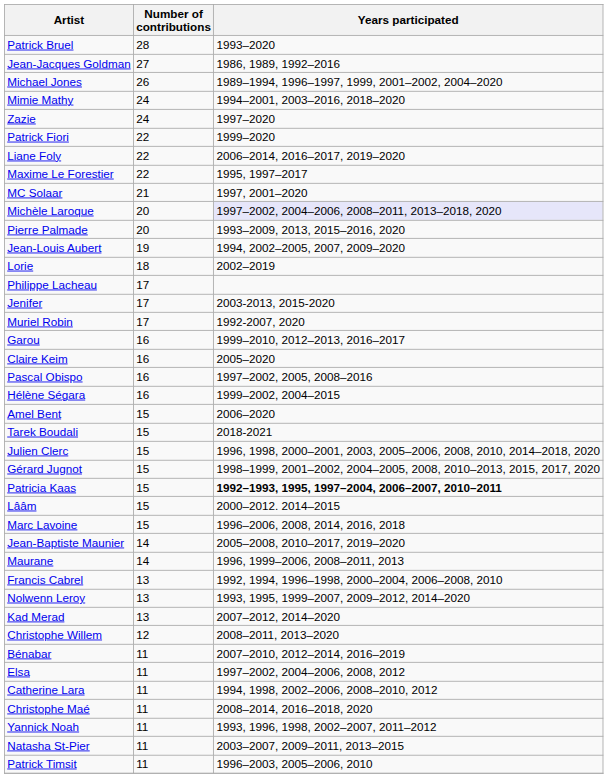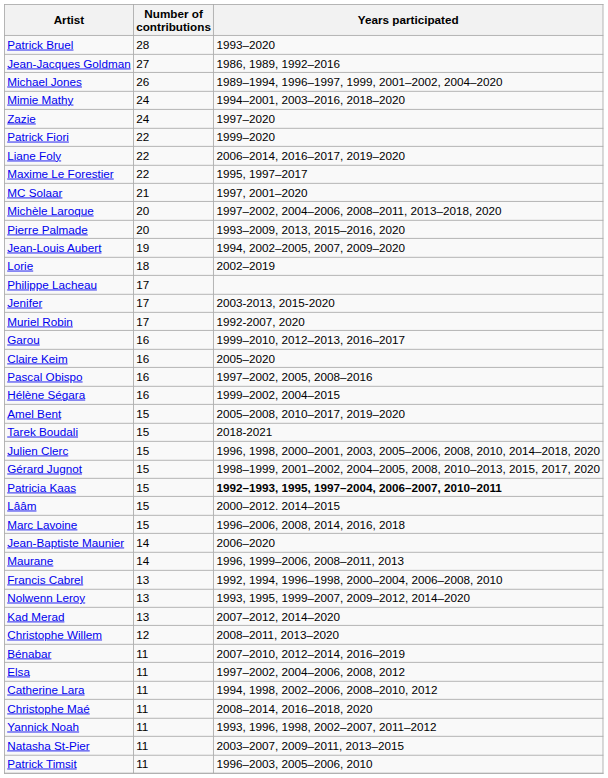Michèle Laroque | Years participated: lavender background -> no background
Amel Bent | Years participated: 2006–2020 -> 2005–2008, 2010–2017, 2019–2020
Jean-Baptiste Maunier | Years participated: 2005–2008, 2010–2017, 2019–2020 -> 2006–2020
